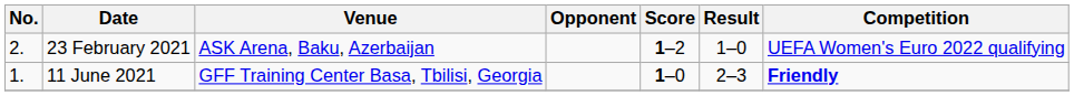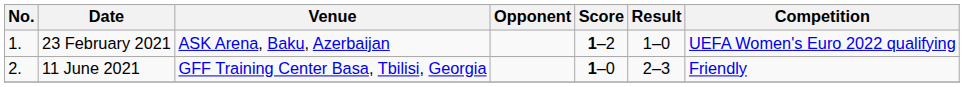23 February 2021 | No.: 2. -> 1.
11 June 2021 | No.: 1. -> 2.
11 June 2021 | Competition: bold -> normal
